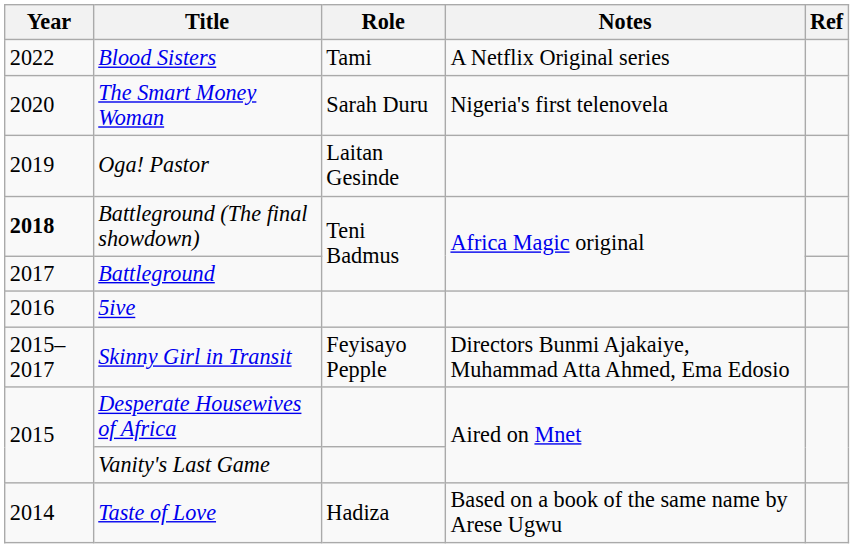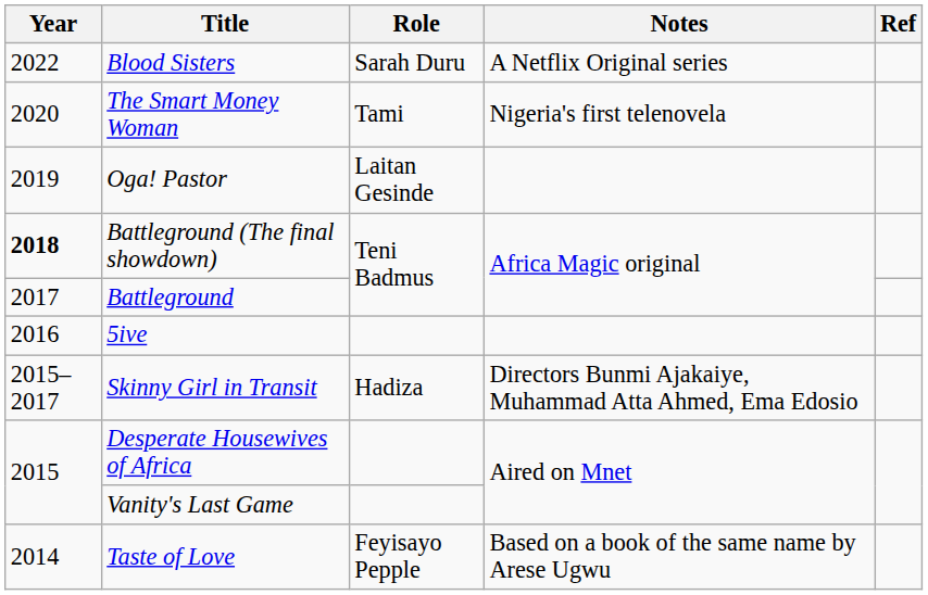Blood Sisters | Role: Tami -> Sarah Duru
The Smart Money Woman | Role: Sarah Duru -> Tami
Skinny Girl in Transit | Role: Feyisayo Pepple -> Hadiza
Taste of Love | Role: Hadiza -> Feyisayo Pepple
